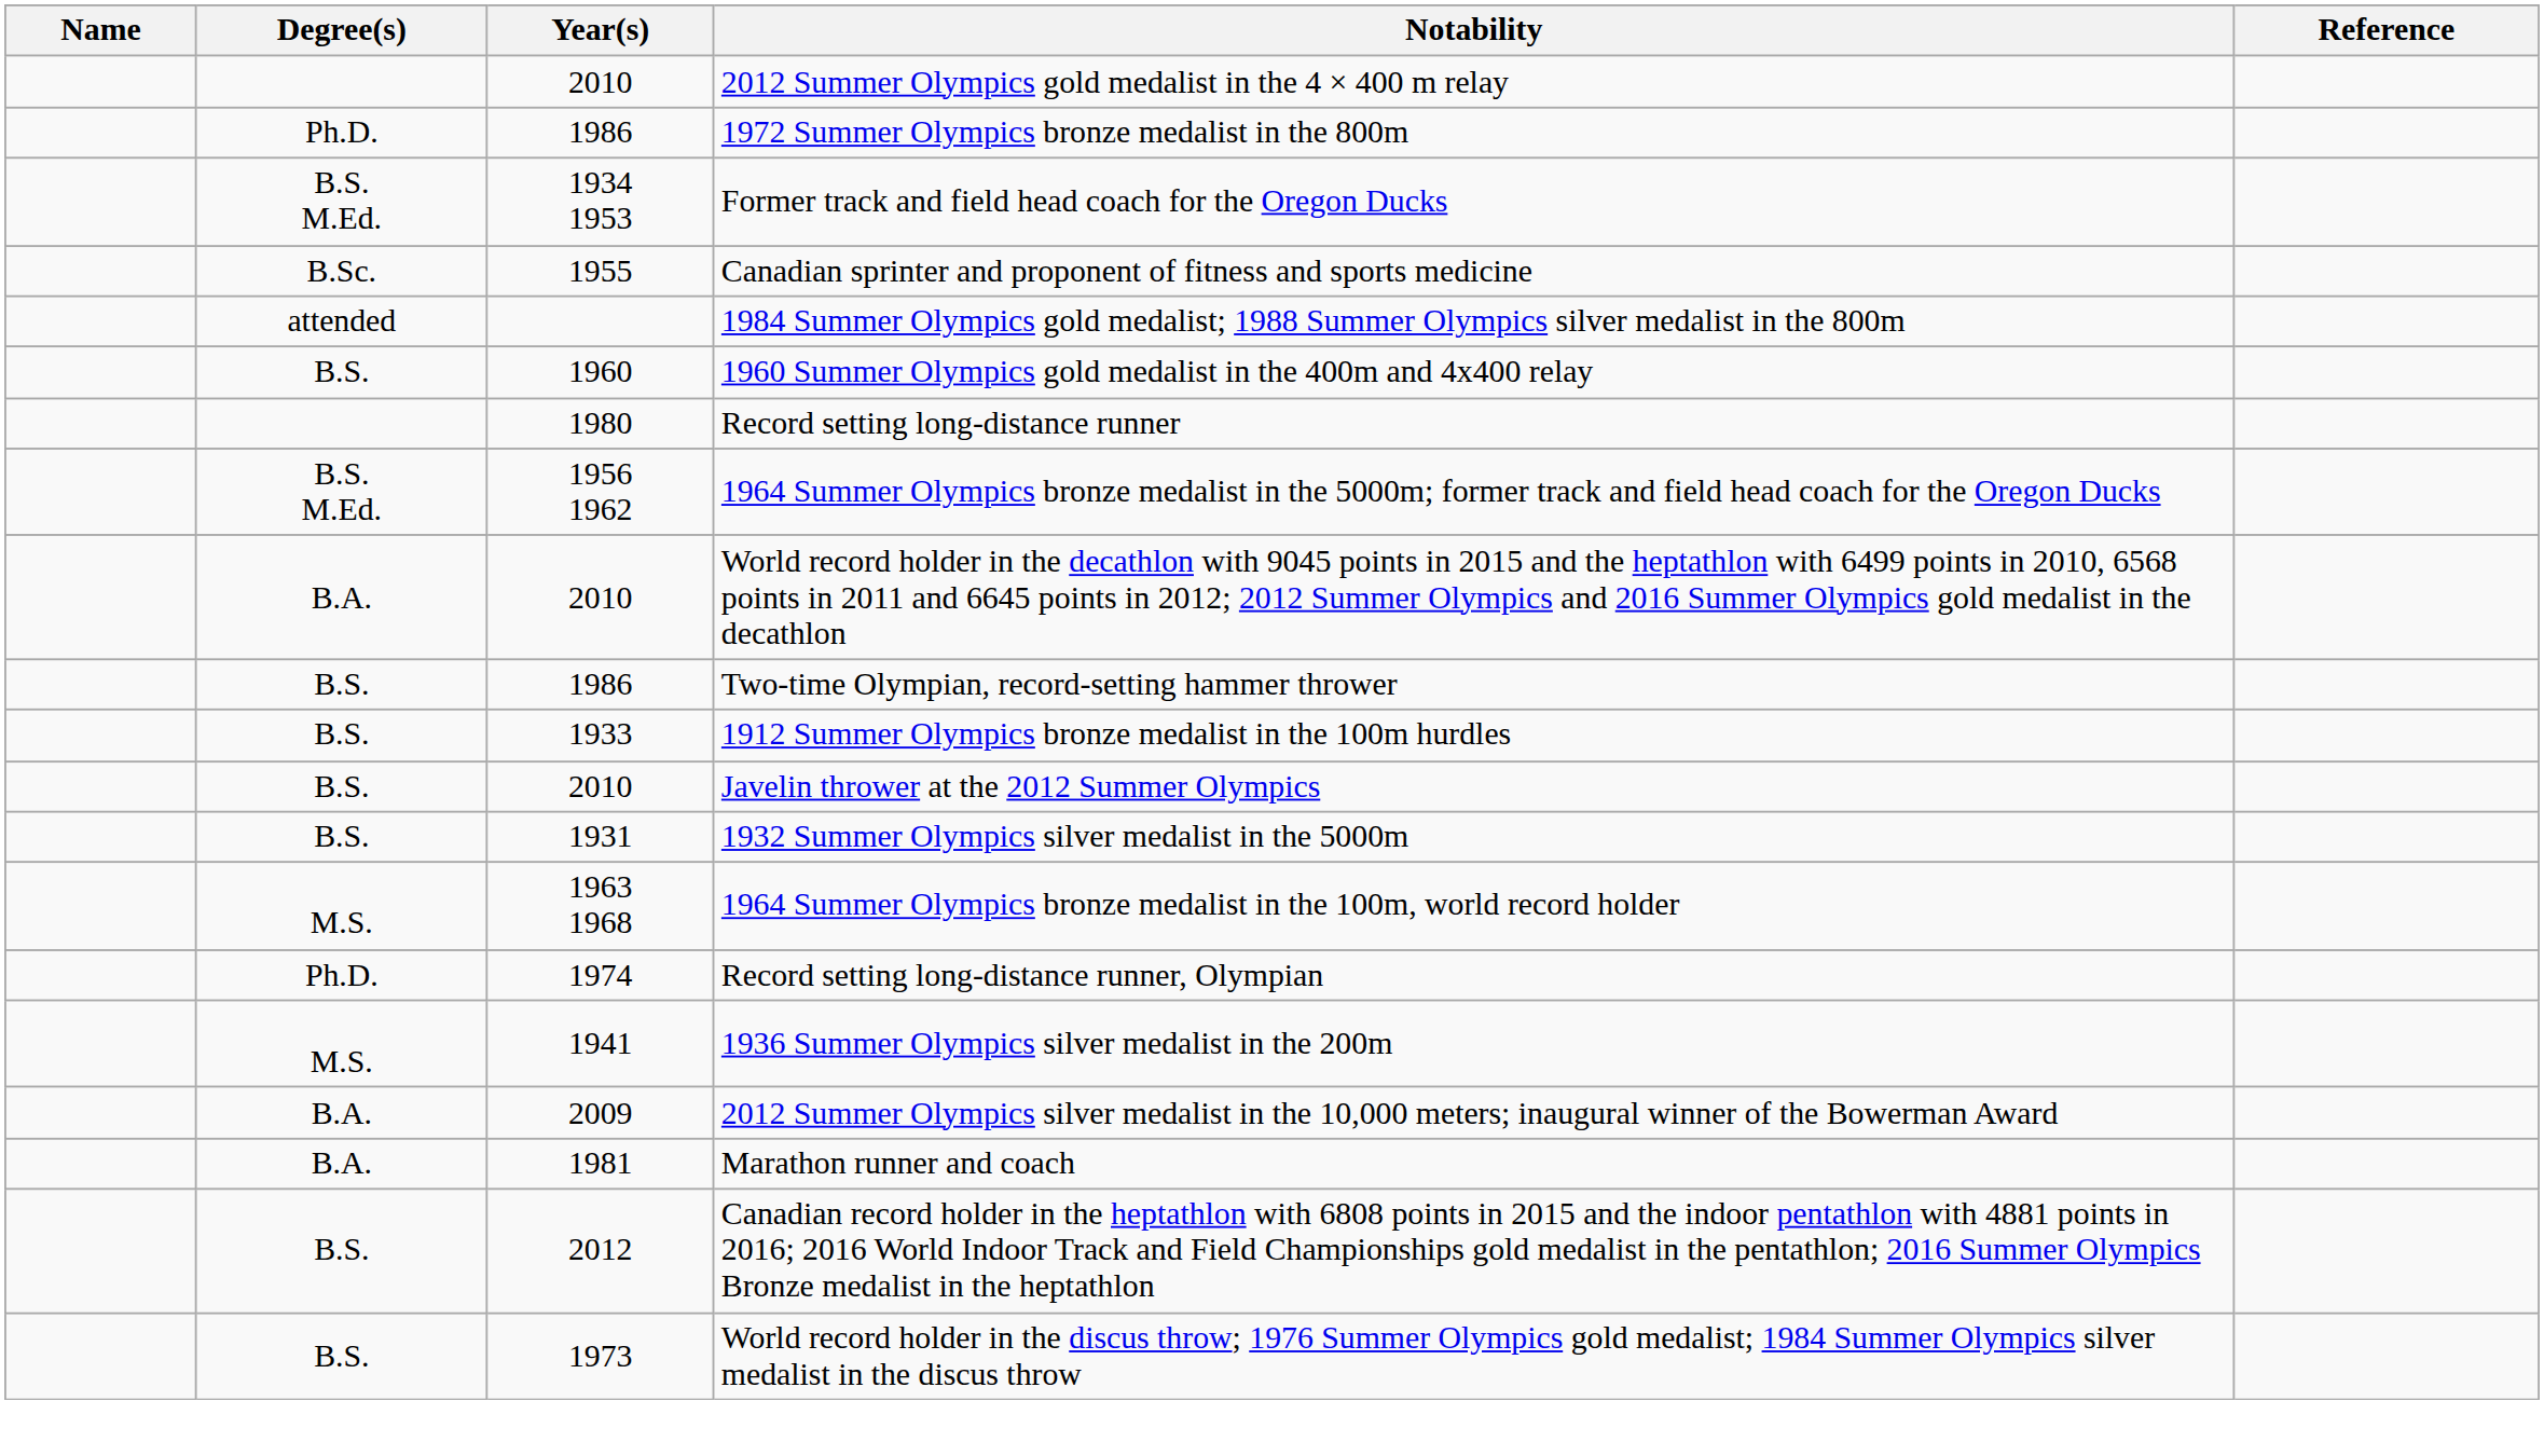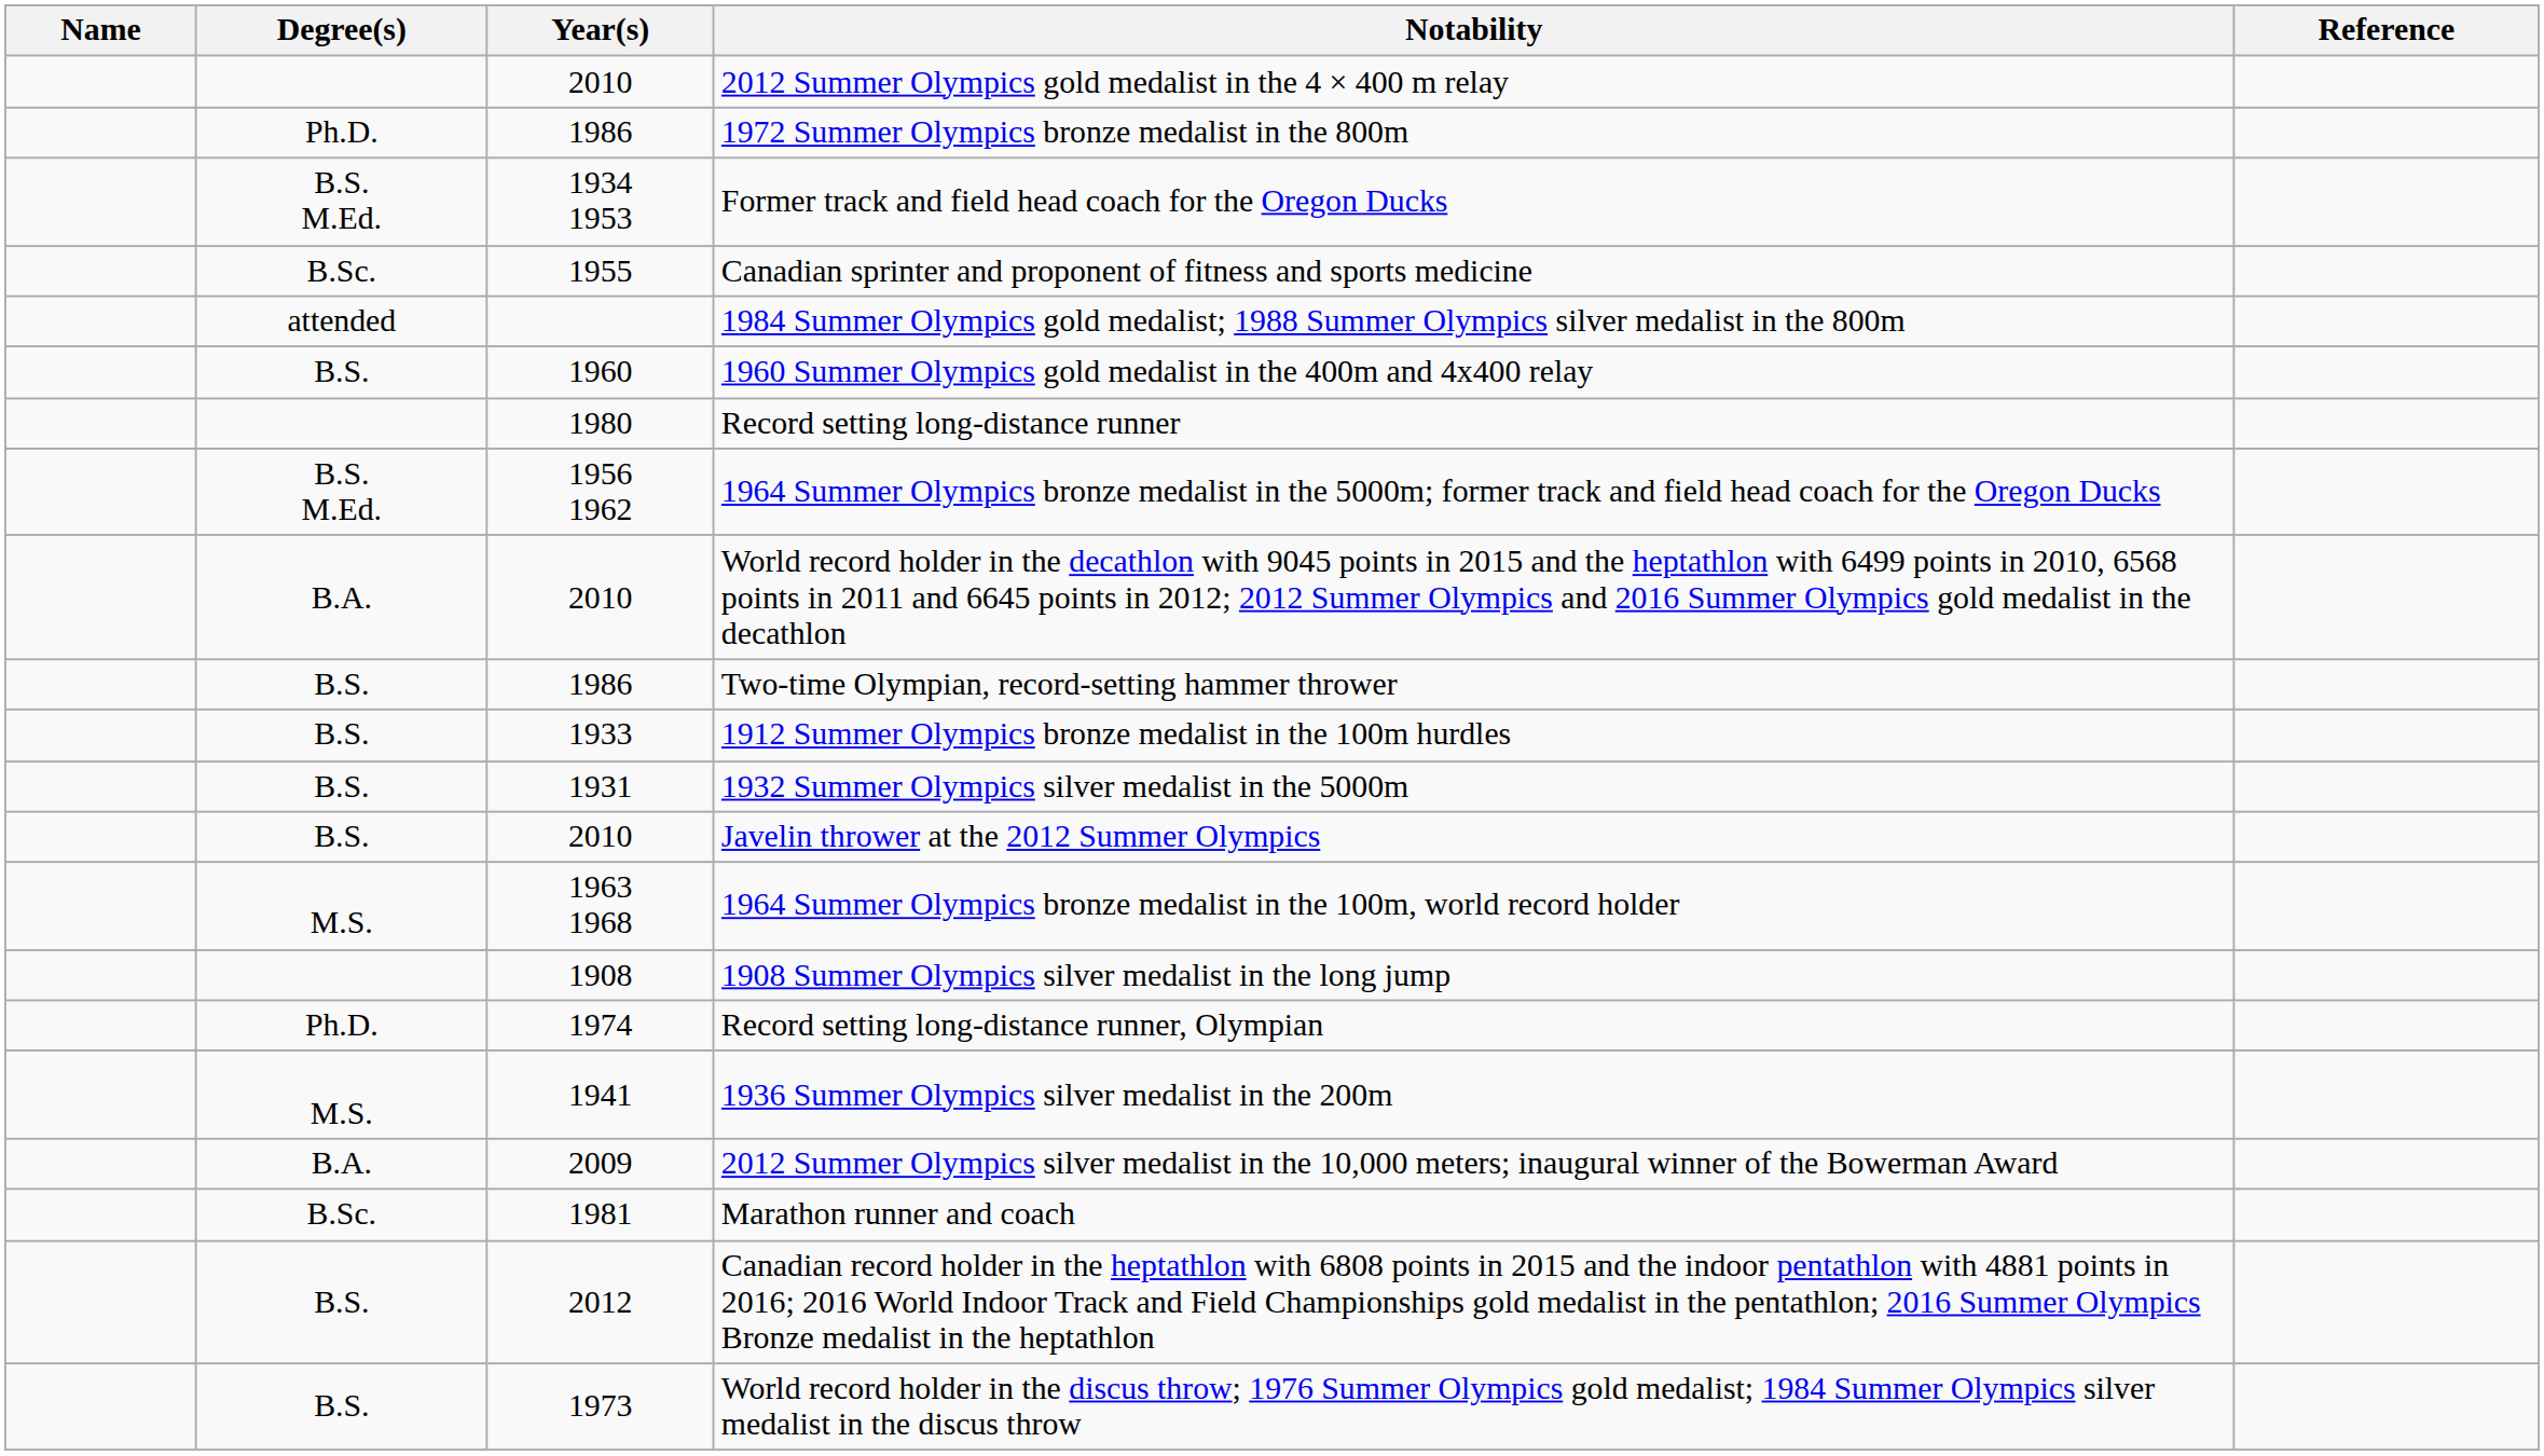rows swapped: 1932 Summer Olympics silver medalist in the 5000m <-> Javelin thrower at the 2012 Summer Olympics
+ row: 1908 | 1908 Summer Olympics silver medalist in the long jump
Marathon runner and coach | Degree(s): B.A. -> B.Sc.
